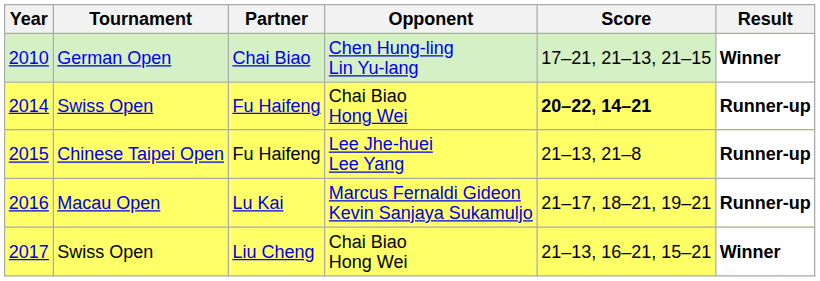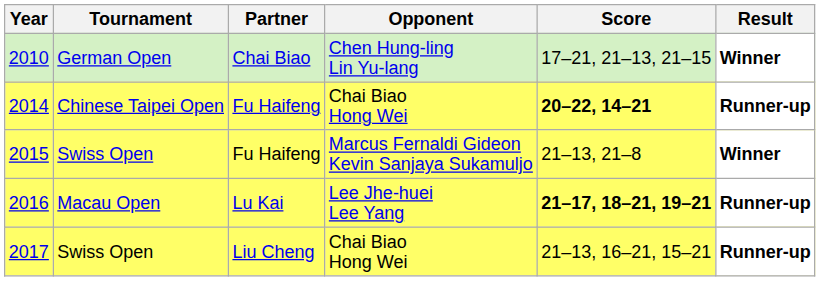2014 | Tournament: Swiss Open -> Chinese Taipei Open
2015 | Tournament: Chinese Taipei Open -> Swiss Open
2015 | Opponent: Lee Jhe-huei Lee Yang -> Marcus Fernaldi Gideon Kevin Sanjaya Sukamuljo
2015 | Result: Runner-up -> Winner
2016 | Opponent: Marcus Fernaldi Gideon Kevin Sanjaya Sukamuljo -> Lee Jhe-huei Lee Yang
2016 | Score: normal -> bold
2017 | Result: Winner -> Runner-up
